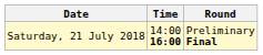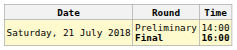columns swapped: Time <-> Round
